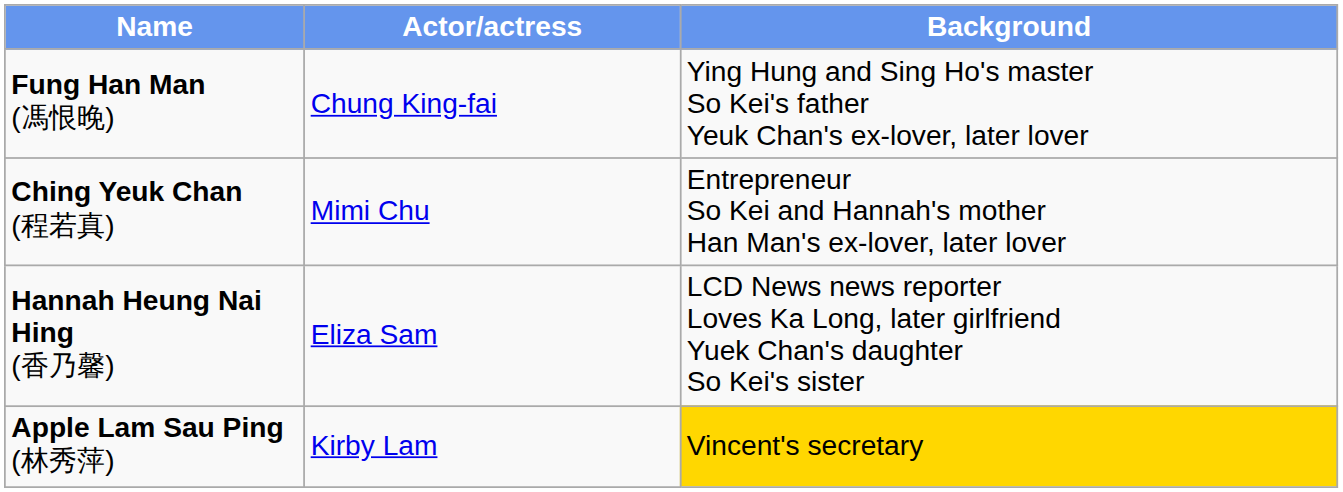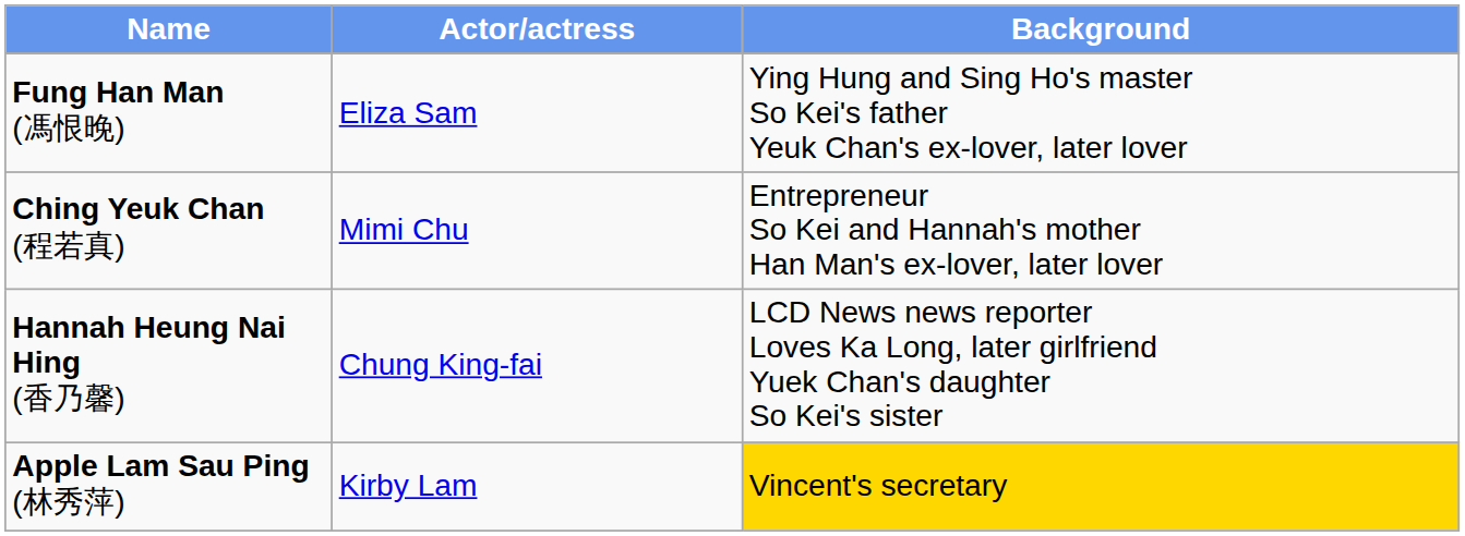Fung Han Man (馮恨晚) | Actor/actress: Chung King-fai -> Eliza Sam
Hannah Heung Nai Hing (香乃馨) | Actor/actress: Eliza Sam -> Chung King-fai
